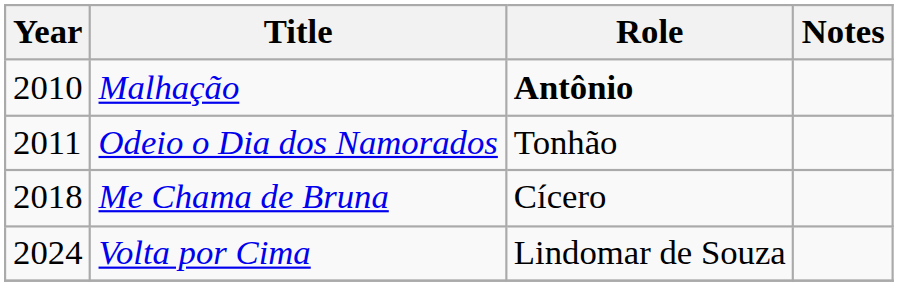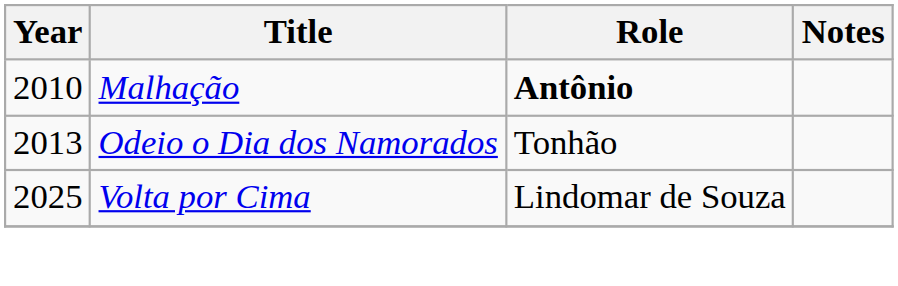Odeio o Dia dos Namorados | Year: 2011 -> 2013
- row: 2018 | Me Chama de Bruna | Cícero
Volta por Cima | Year: 2024 -> 2025
